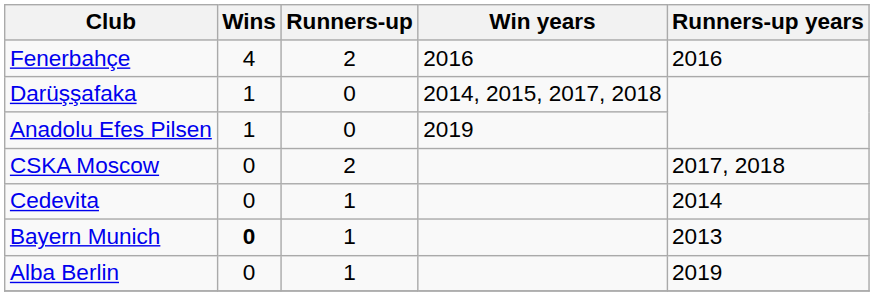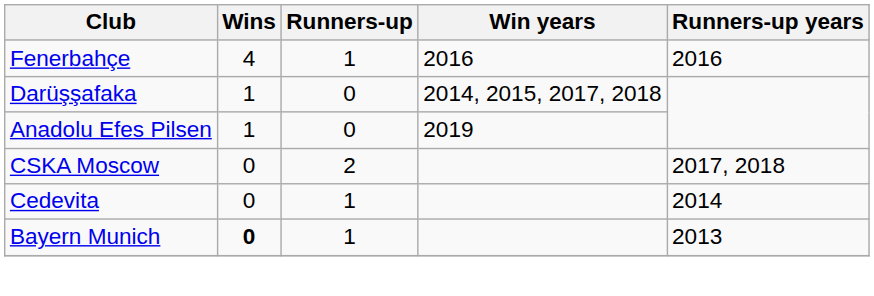Fenerbahçe | Runners-up: 2 -> 1
- row: Alba Berlin | 0 | 1 | 2019
